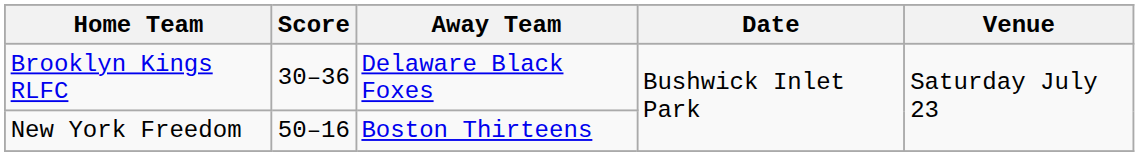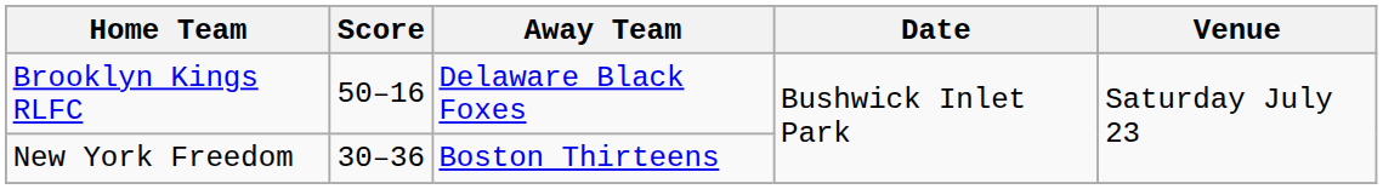Brooklyn Kings RLFC | Score: 30–36 -> 50–16
New York Freedom | Score: 50–16 -> 30–36
